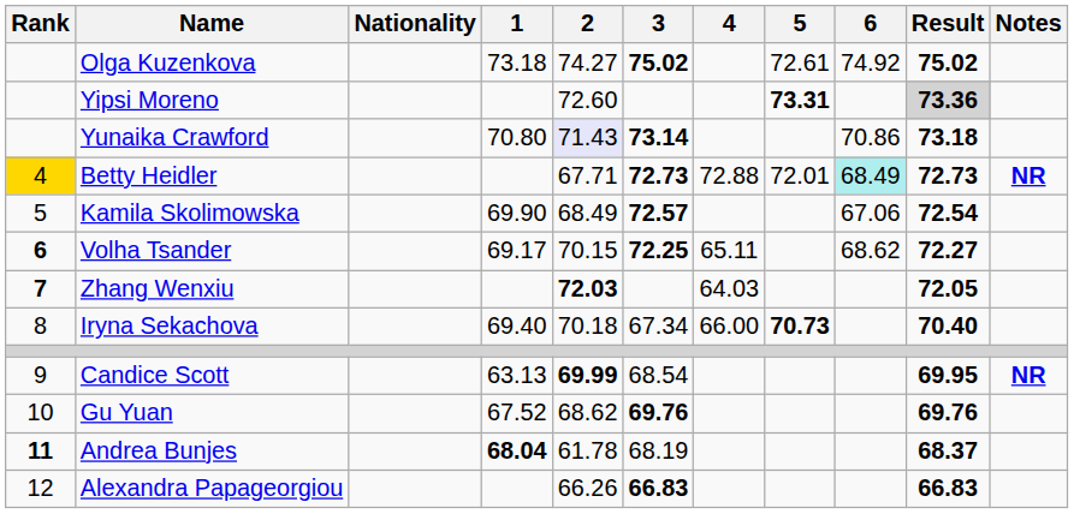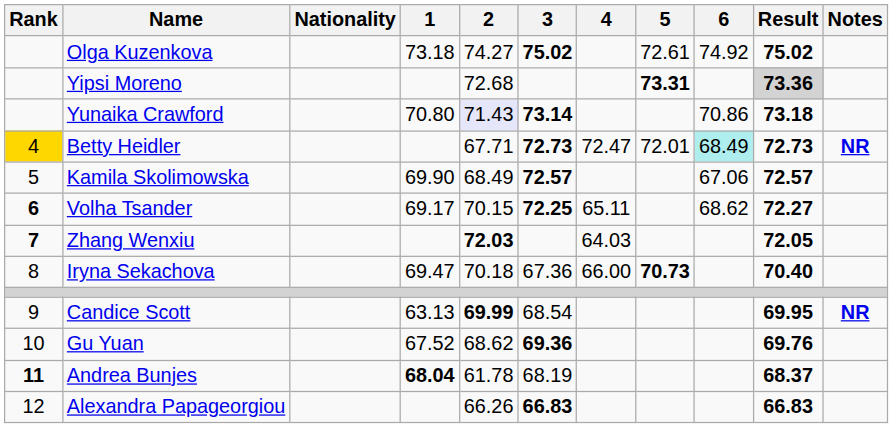Yipsi Moreno | 2: 72.60 -> 72.68
Betty Heidler | 4: 72.88 -> 72.47
Kamila Skolimowska | Result: 72.54 -> 72.57
Iryna Sekachova | 1: 69.40 -> 69.47
Iryna Sekachova | 3: 67.34 -> 67.36
Gu Yuan | 3: 69.76 -> 69.36
